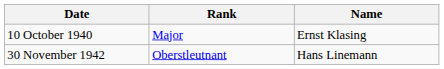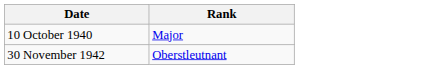- column: Name | Ernst Klasing | Hans Linemann
